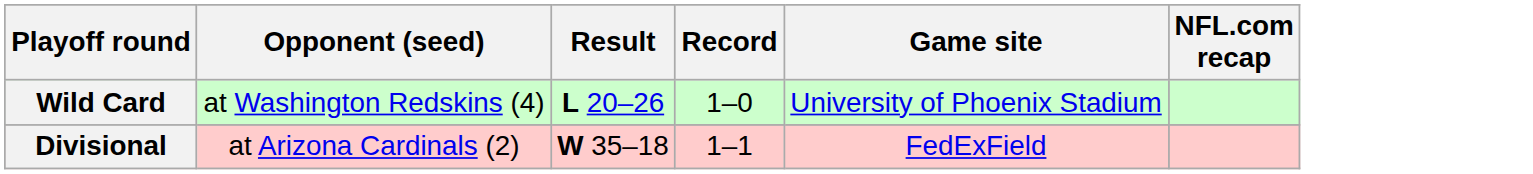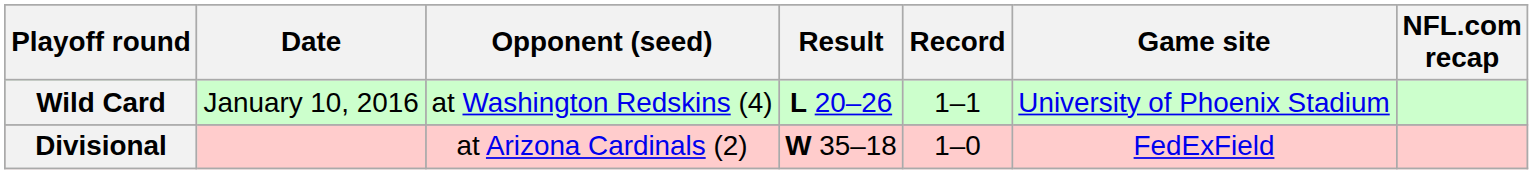+ column: Date | January 10, 2016
Wild Card | Record: 1–0 -> 1–1
Divisional | Record: 1–1 -> 1–0
